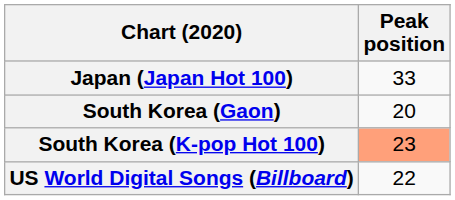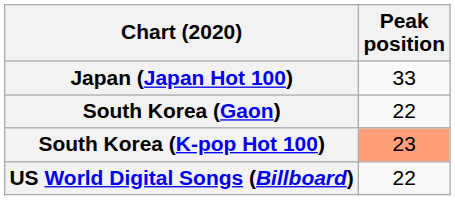South Korea (Gaon) | Peak position: 20 -> 22
